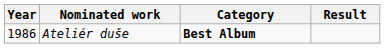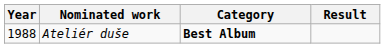Ateliér duše | Year: 1986 -> 1988
